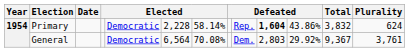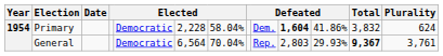Primary | column 7: 58.14% -> 58.04%
Primary | column 9: Rep. -> Dem.
Primary | column 11: 43.86% -> 41.86%
General | column 7: 70.08% -> 70.04%
General | column 9: Dem. -> Rep.
General | column 11: 29.92% -> 29.93%
General | Total: normal -> bold
